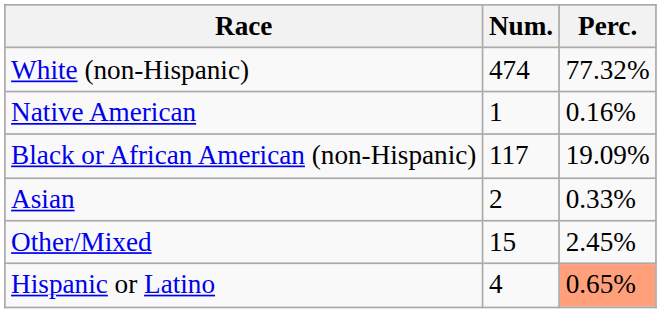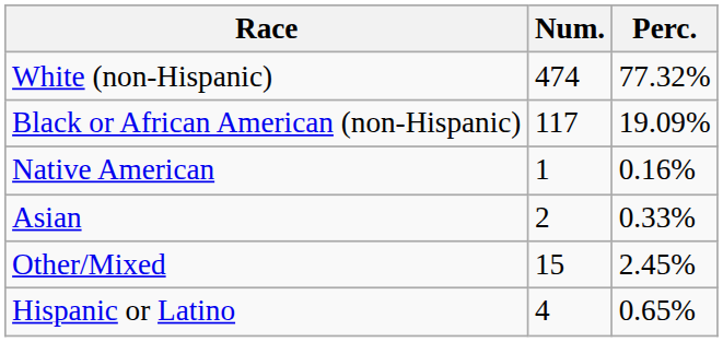rows swapped: Black or African American (non-Hispanic) <-> Native American
Hispanic or Latino | Perc.: lightsalmon background -> no background
